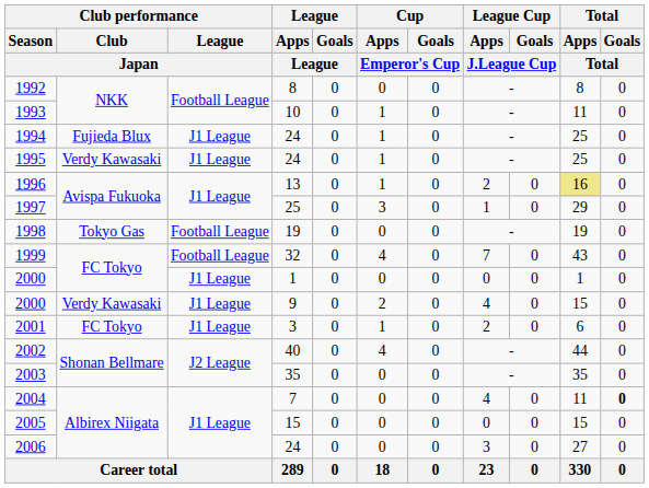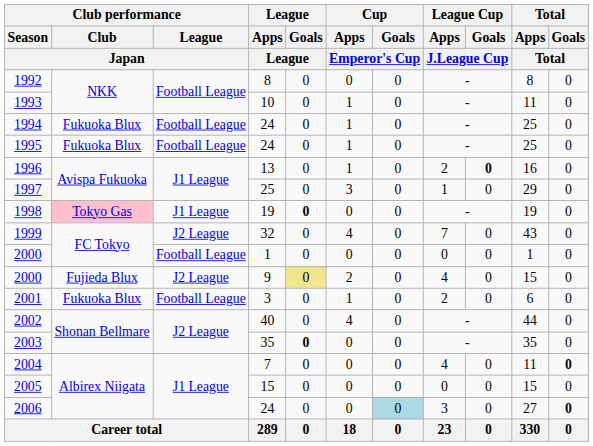1994 | Club performance / Club / Japan: Fujieda Blux -> Fukuoka Blux
1994 | Club performance / League / Japan: J1 League -> Football League
1995 | Club performance / Club / Japan: Verdy Kawasaki -> Fukuoka Blux
1995 | Club performance / League / Japan: J1 League -> Football League
1996 | League Cup / Goals / J.League Cup: normal -> bold
1996 | Total / Apps / Total: khaki background -> no background
1998 | Club performance / Club / Japan: no background -> pink background
1998 | Club performance / League / Japan: Football League -> J1 League
1998 | League / Goals / League: normal -> bold
1999 | Club performance / League / Japan: Football League -> J2 League
2000 / 1 | Club performance / League / Japan: J1 League -> Football League
2000 / 9 | Club performance / Club / Japan: Verdy Kawasaki -> Fujieda Blux
2000 / 9 | Club performance / League / Japan: J1 League -> J2 League
2000 / 9 | League / Goals / League: no background -> khaki background
2001 | Club performance / Club / Japan: FC Tokyo -> Fukuoka Blux
2001 | Club performance / League / Japan: J1 League -> Football League
2003 | League / Goals / League: normal -> bold
2006 | Cup / Goals / Emperor's Cup: no background -> lightblue background
2006 | Total / Goals / Total: normal -> bold
